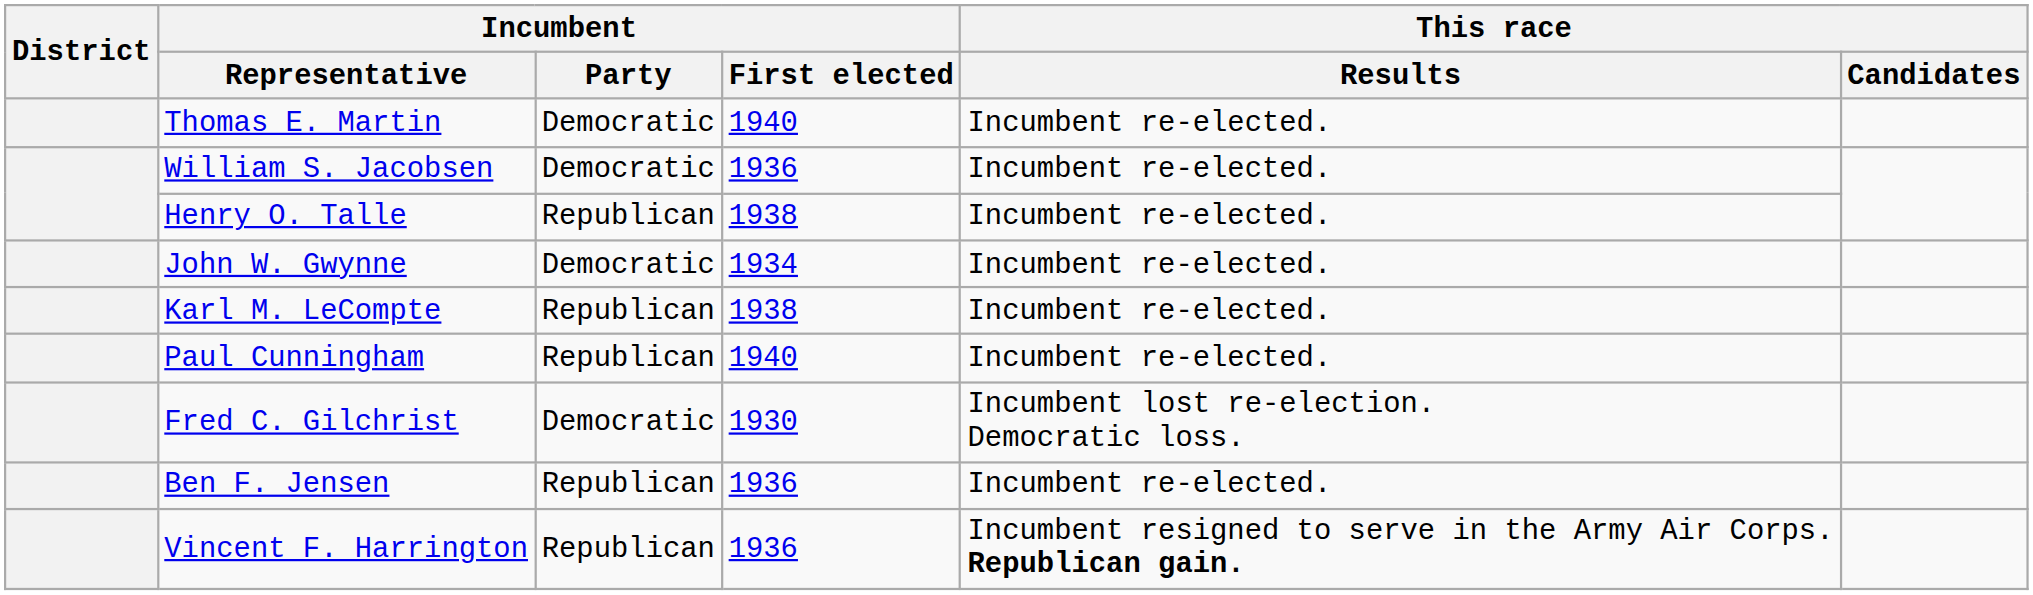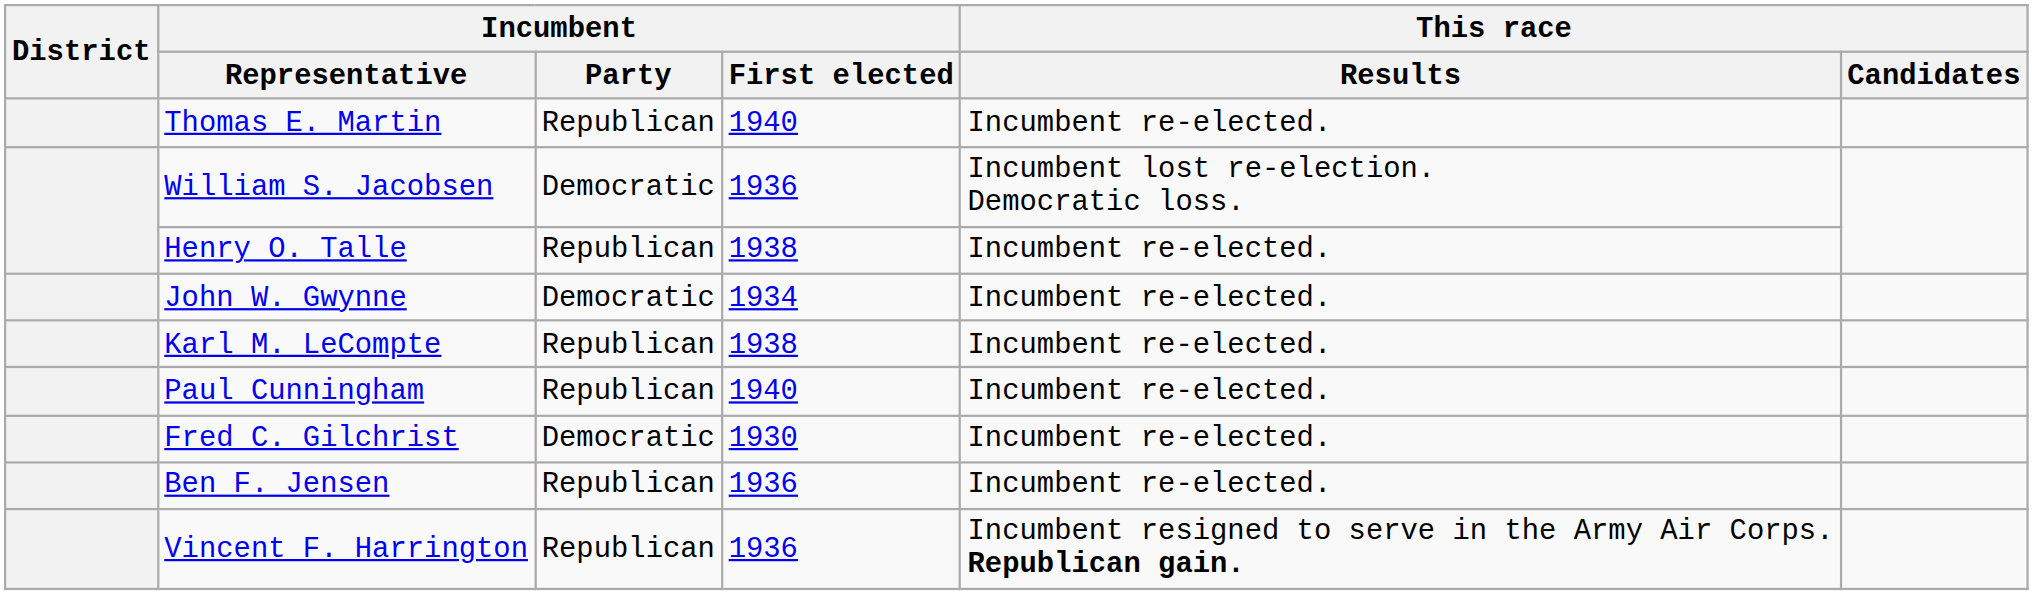Thomas E. Martin | Incumbent / Party: Democratic -> Republican
William S. Jacobsen | This race / Results: Incumbent re-elected. -> Incumbent lost re-election. Democratic loss.
Fred C. Gilchrist | This race / Results: Incumbent lost re-election. Democratic loss. -> Incumbent re-elected.
